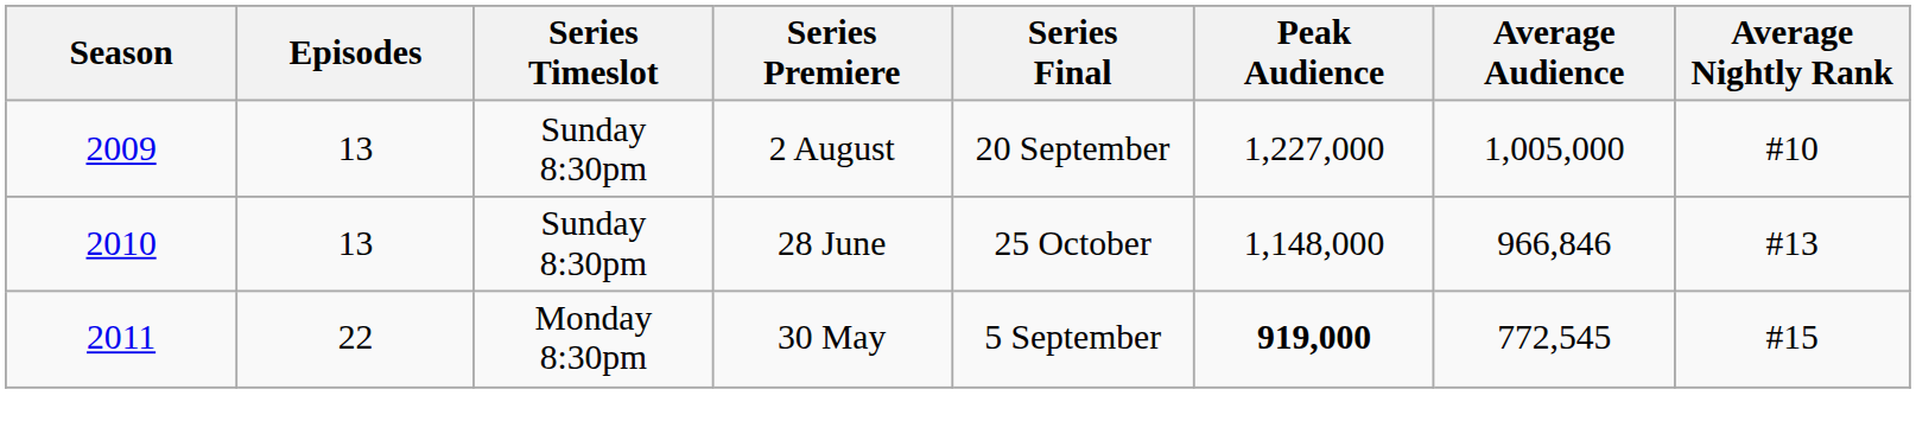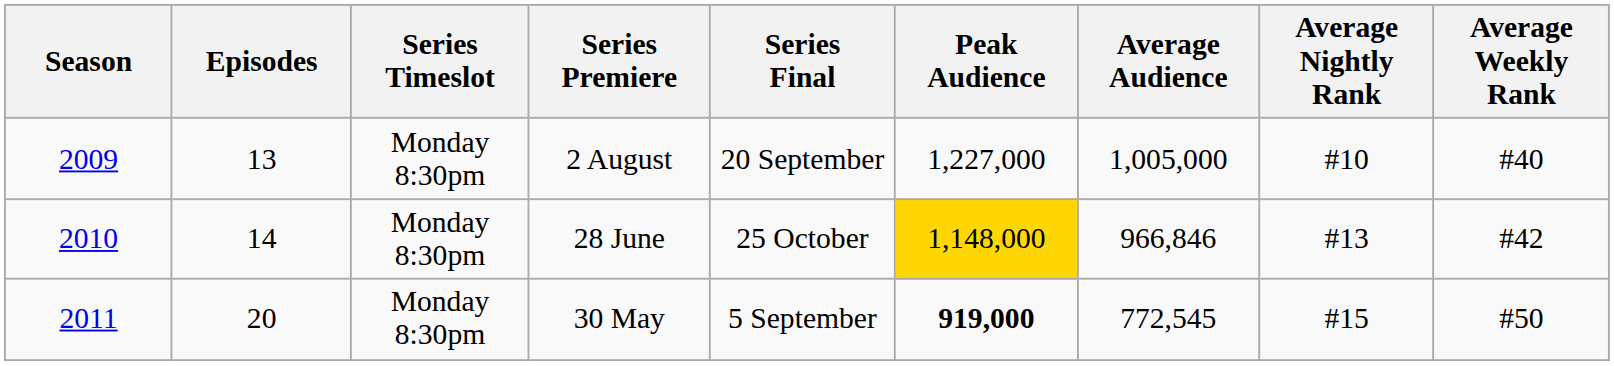+ column: Average Weekly Rank | #40 | #42 | #50
2 August | Series Timeslot: Sunday 8:30pm -> Monday 8:30pm
28 June | Episodes: 13 -> 14
28 June | Series Timeslot: Sunday 8:30pm -> Monday 8:30pm
28 June | Peak Audience: no background -> gold background
30 May | Episodes: 22 -> 20
